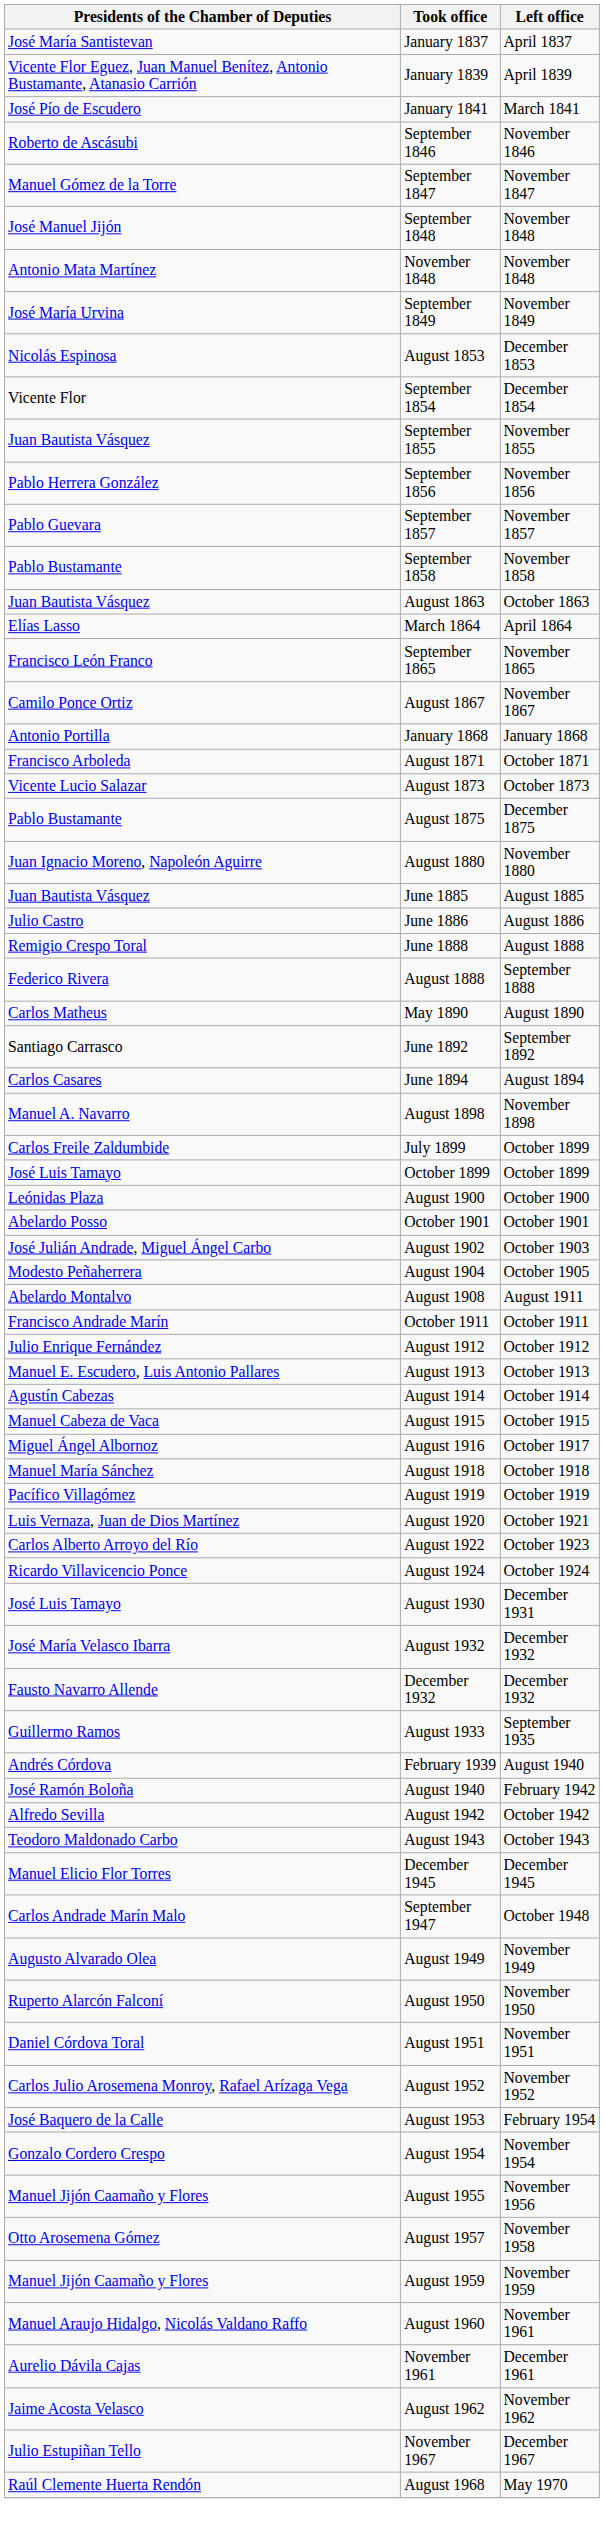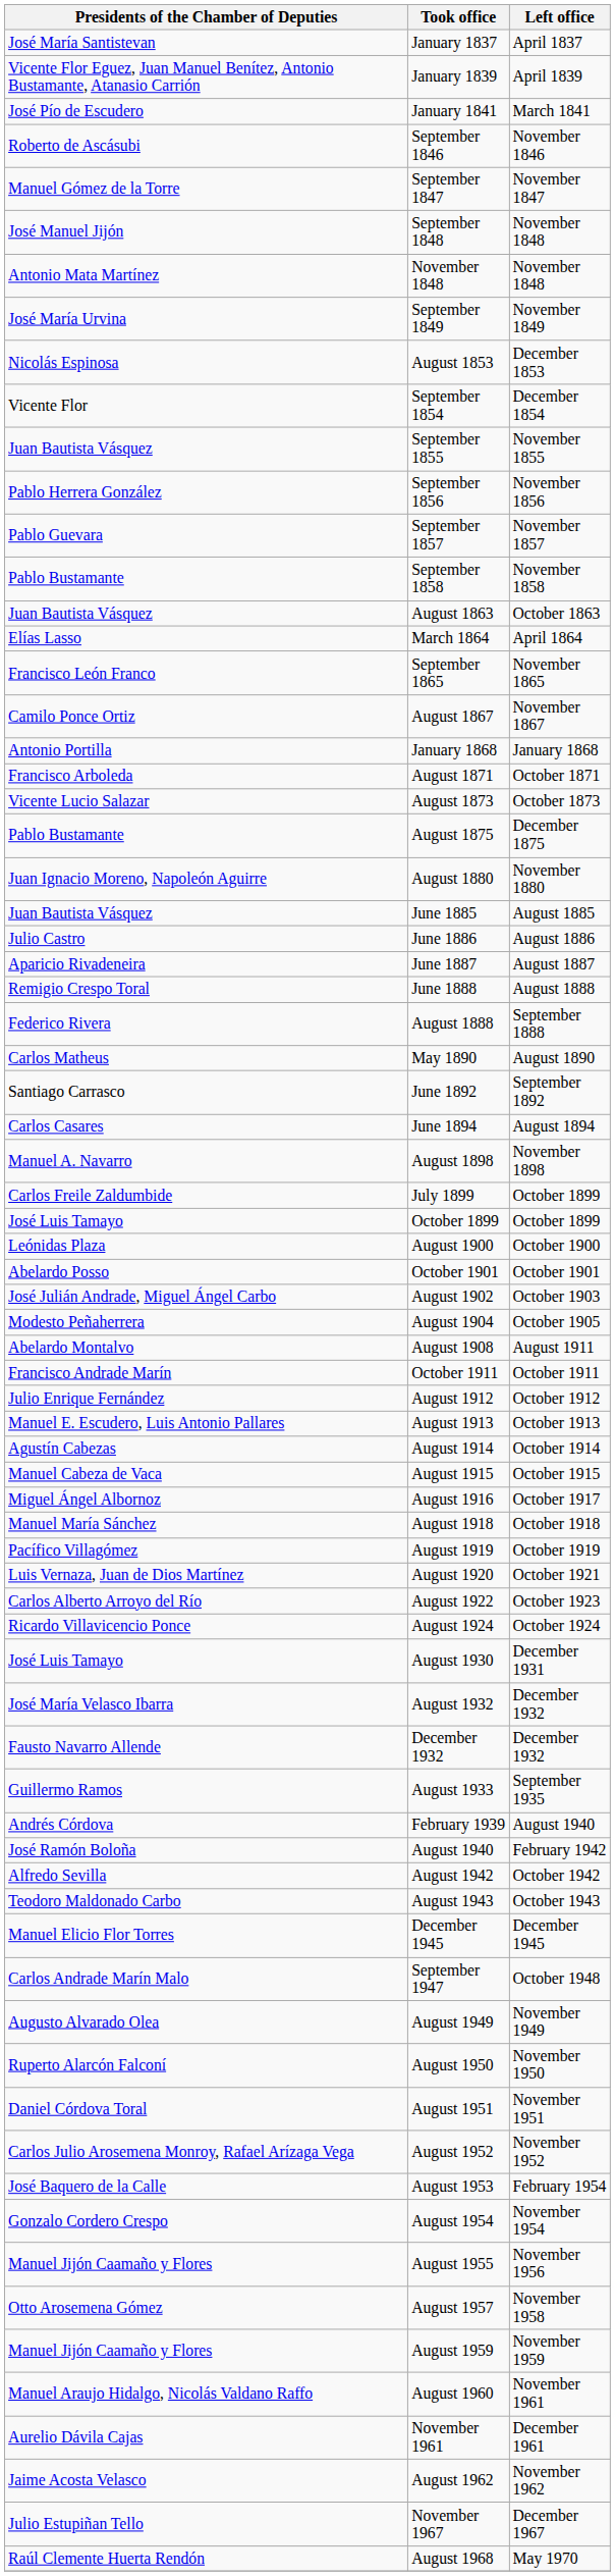+ row: Aparicio Rivadeneira | June 1887 | August 1887
